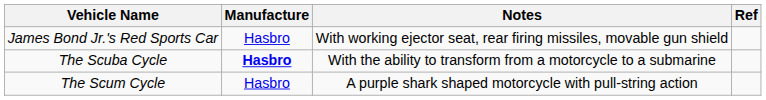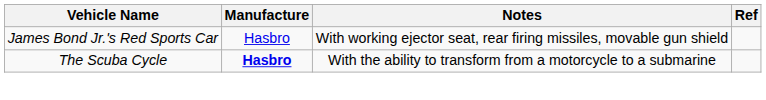- row: The Scum Cycle | Hasbro | A purple shark shaped motorcycle with pull-string action
